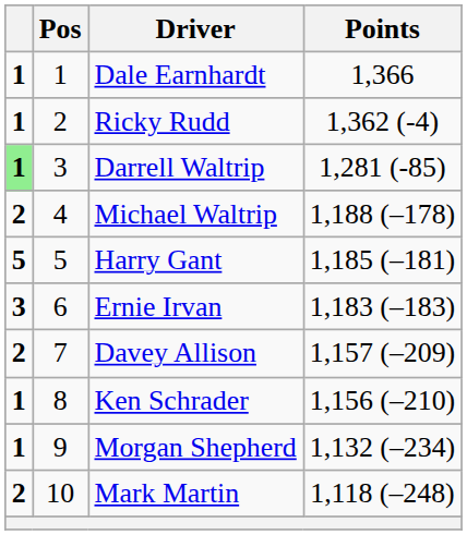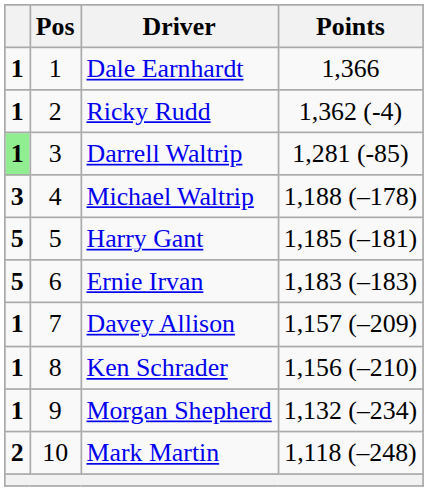Michael Waltrip | column 1: 2 -> 3
Ernie Irvan | column 1: 3 -> 5
Davey Allison | column 1: 2 -> 1
